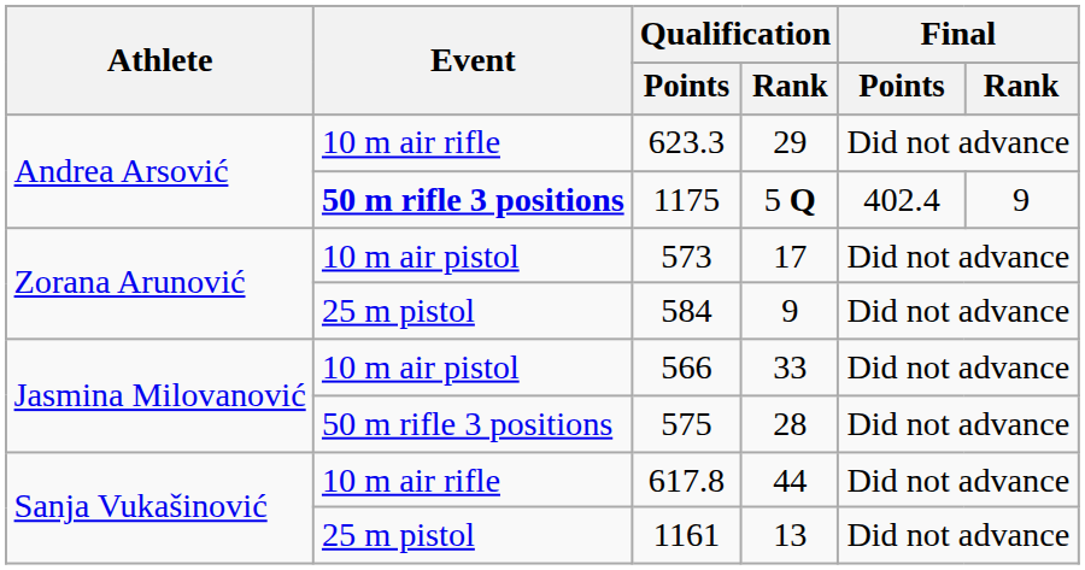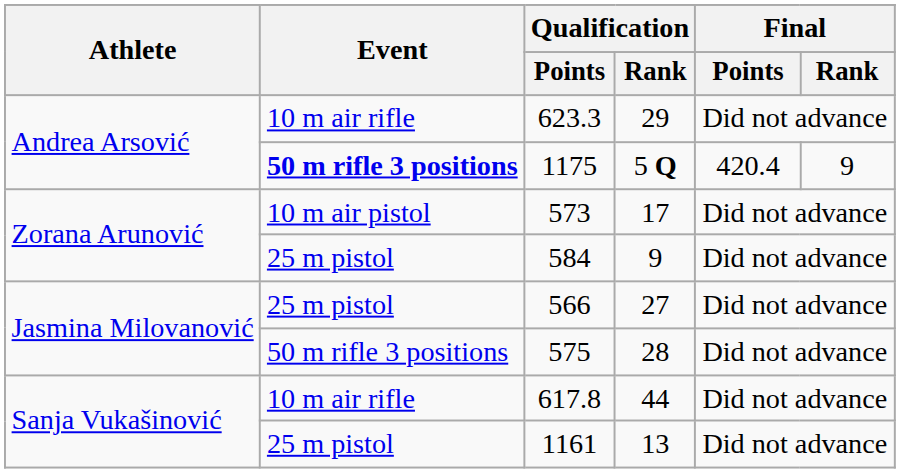1175 | Final / Points: 402.4 -> 420.4
566 | Event: 10 m air pistol -> 25 m pistol
566 | Qualification / Rank: 33 -> 27
